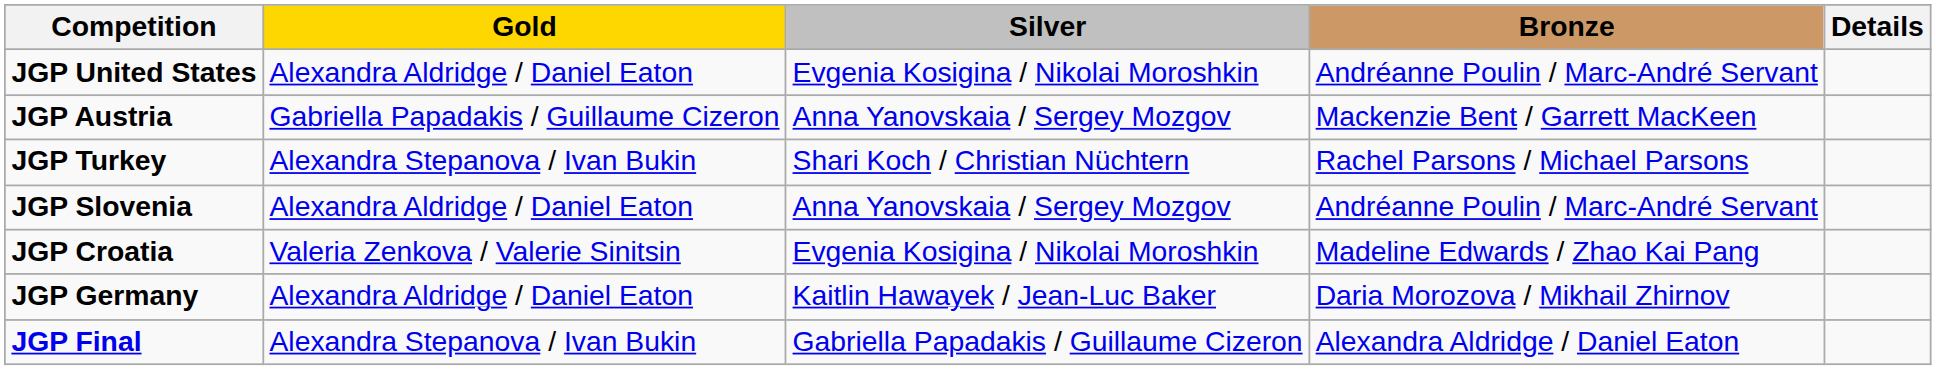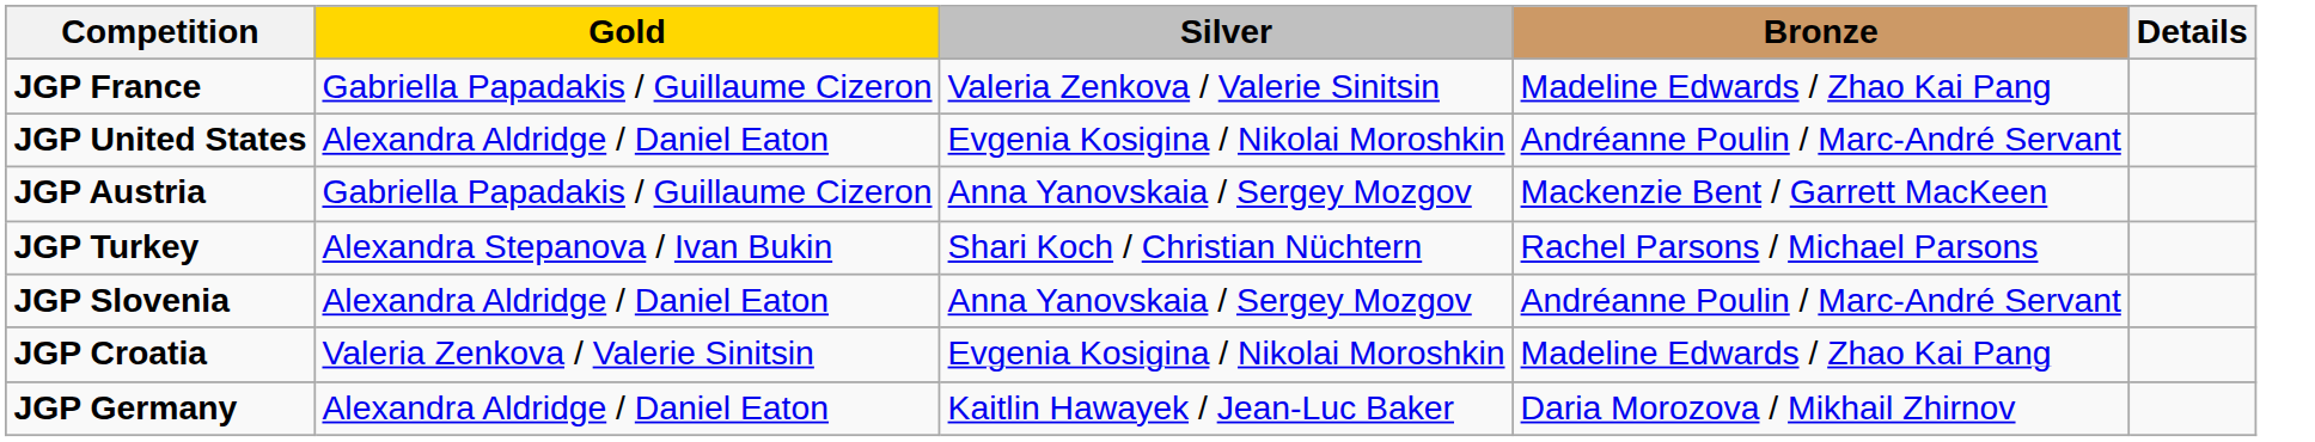+ row: JGP France | Gabriella Papadakis / Guillaume Cizeron | Valeria Zenkova / Valerie Sinitsin | Madeline Edwards / Zhao Kai Pang
- row: JGP Final | Alexandra Stepanova / Ivan Bukin | Gabriella Papadakis / Guillaume Cizeron | Alexandra Aldridge / Daniel Eaton
